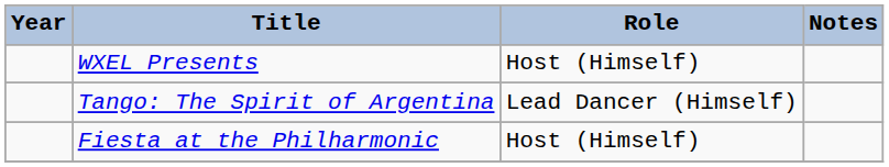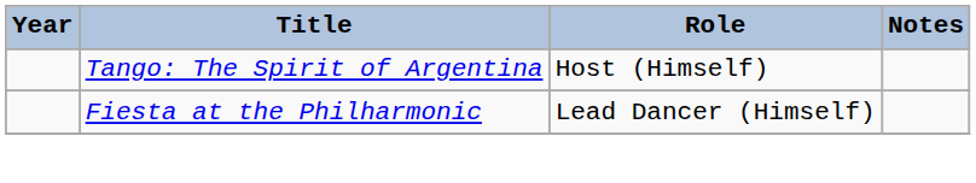- row: WXEL Presents | Host (Himself)
Tango: The Spirit of Argentina | Role: Lead Dancer (Himself) -> Host (Himself)
Fiesta at the Philharmonic | Role: Host (Himself) -> Lead Dancer (Himself)
